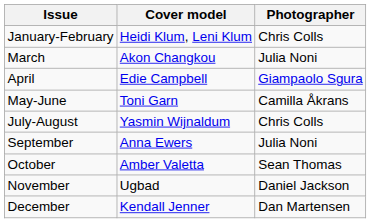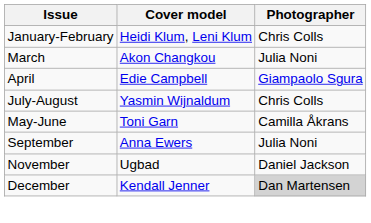rows swapped: May-June <-> July-August
- row: October | Amber Valetta | Sean Thomas
December | Photographer: no background -> lightgrey background
